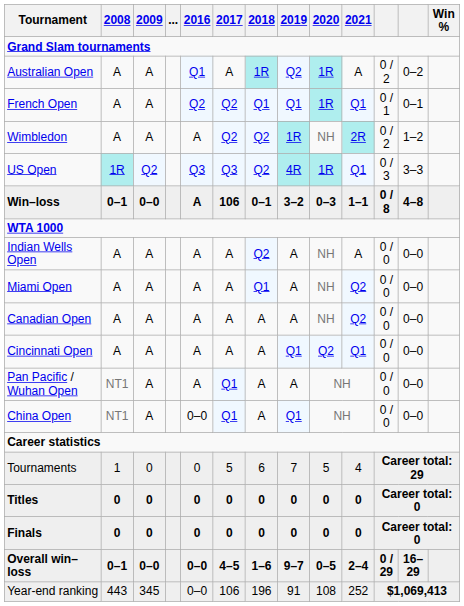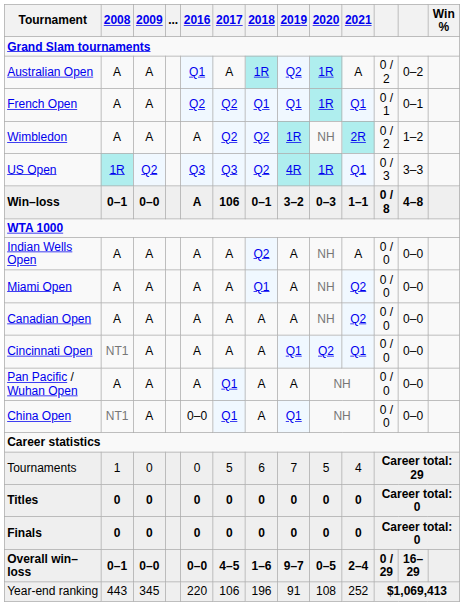Cincinnati Open | 2008: A -> NT1
Pan Pacific / Wuhan Open | 2008: NT1 -> A
Year-end ranking | 2016: 0–0 -> 220
